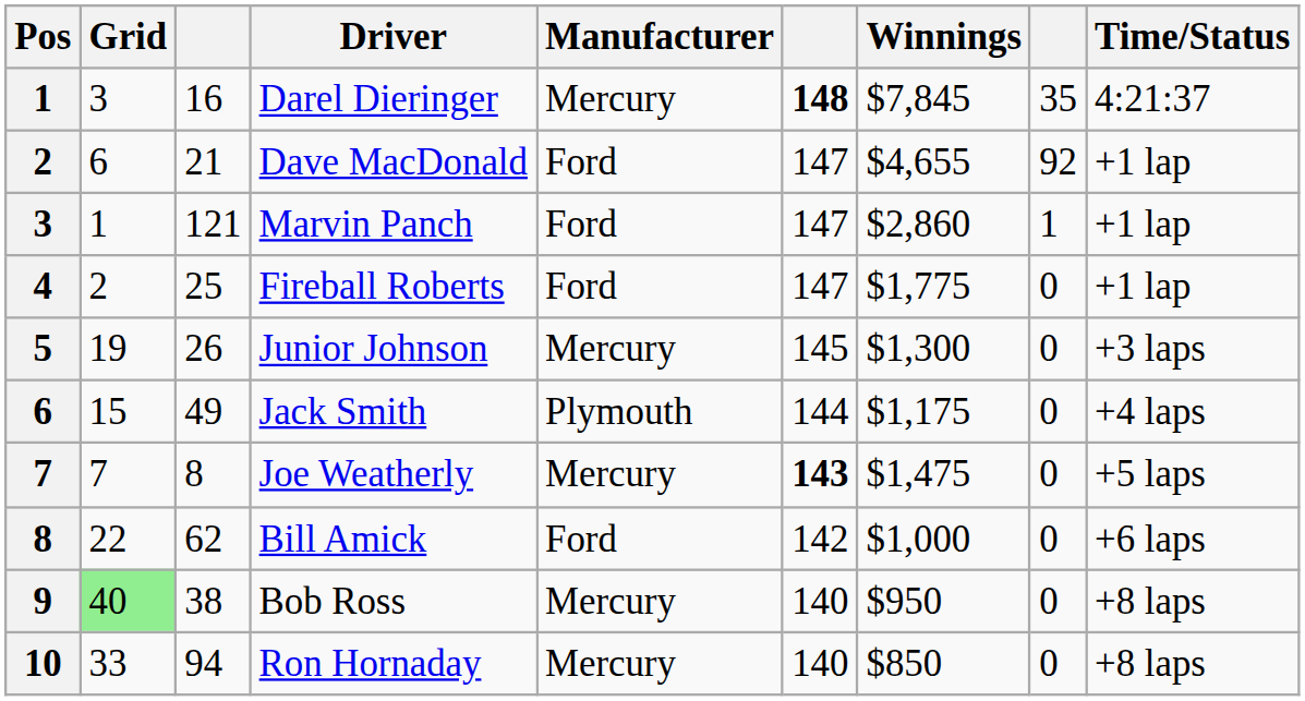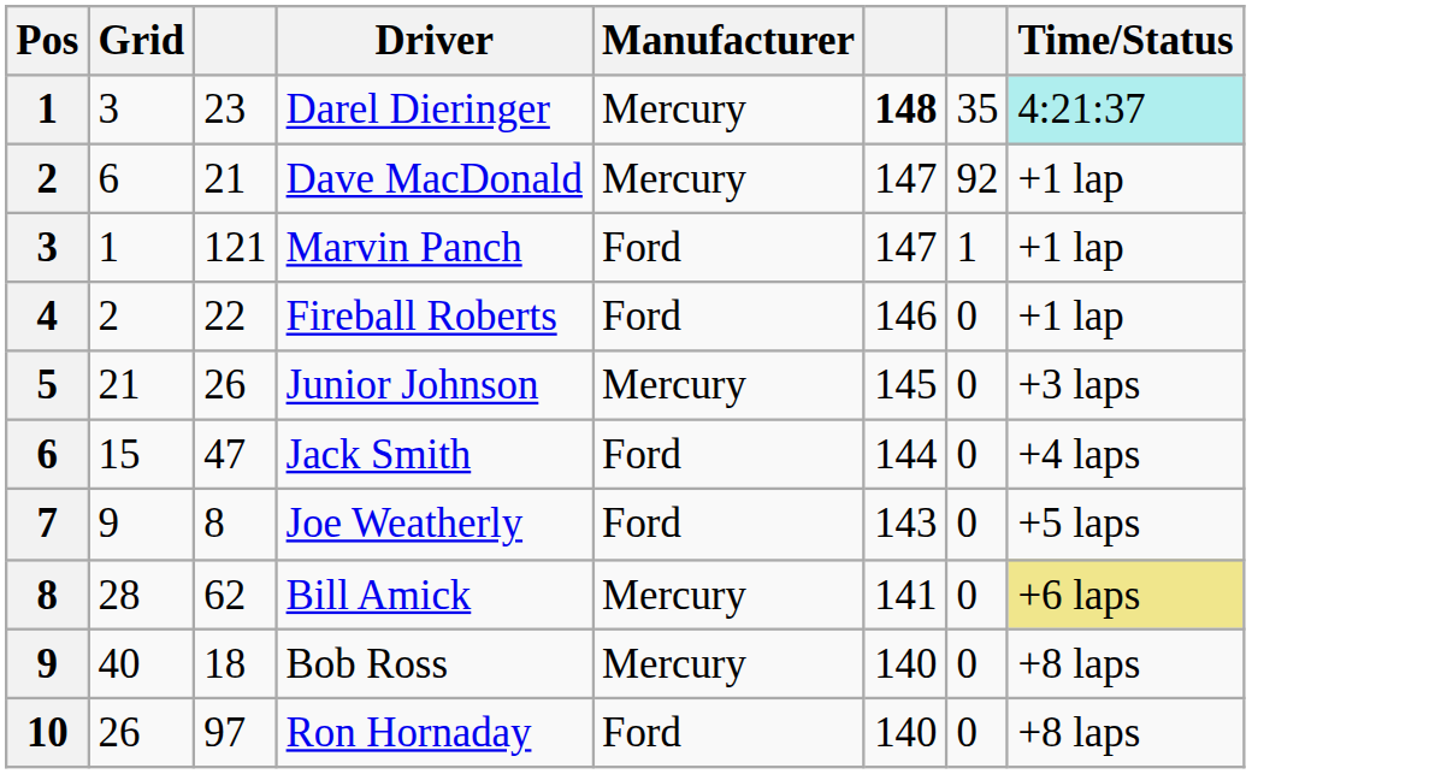- column: Winnings | $7,845 | $4,655 | $2,860 | $1,775 | $1,300 | $1,175 | $1,475 | $1,000 | $950 | $850
Darel Dieringer | column 3: 16 -> 23
Darel Dieringer | Time/Status: no background -> paleturquoise background
Dave MacDonald | Manufacturer: Ford -> Mercury
Fireball Roberts | column 3: 25 -> 22
Fireball Roberts | column 6: 147 -> 146
Junior Johnson | Grid: 19 -> 21
Jack Smith | column 3: 49 -> 47
Jack Smith | Manufacturer: Plymouth -> Ford
Joe Weatherly | Grid: 7 -> 9
Joe Weatherly | Manufacturer: Mercury -> Ford
Joe Weatherly | column 6: bold -> normal
Bill Amick | Grid: 22 -> 28
Bill Amick | Manufacturer: Ford -> Mercury
Bill Amick | column 6: 142 -> 141
Bill Amick | Time/Status: no background -> khaki background
Bob Ross | Grid: lightgreen background -> no background
Bob Ross | column 3: 38 -> 18
Ron Hornaday | Grid: 33 -> 26
Ron Hornaday | column 3: 94 -> 97
Ron Hornaday | Manufacturer: Mercury -> Ford
